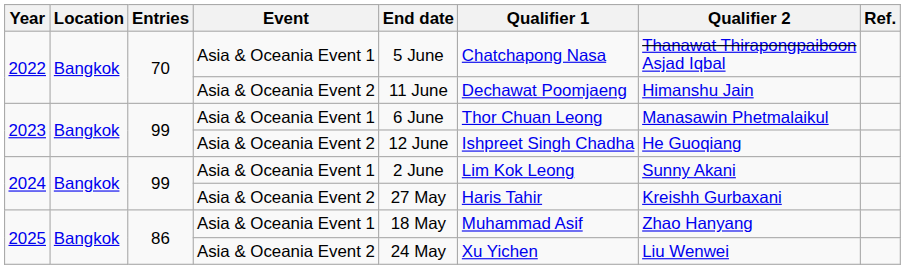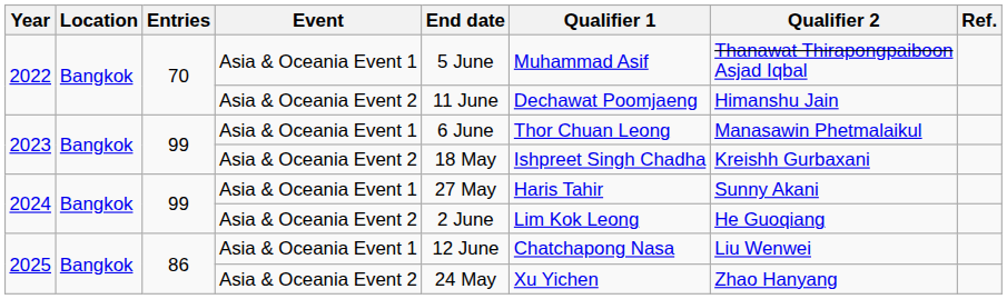2022 / Asia & Oceania Event 1 | Qualifier 1: Chatchapong Nasa -> Muhammad Asif
2023 / Asia & Oceania Event 2 | End date: 12 June -> 18 May
2023 / Asia & Oceania Event 2 | Qualifier 2: He Guoqiang -> Kreishh Gurbaxani
2024 / Asia & Oceania Event 1 | End date: 2 June -> 27 May
2024 / Asia & Oceania Event 1 | Qualifier 1: Lim Kok Leong -> Haris Tahir
2024 / Asia & Oceania Event 2 | End date: 27 May -> 2 June
2024 / Asia & Oceania Event 2 | Qualifier 1: Haris Tahir -> Lim Kok Leong
2024 / Asia & Oceania Event 2 | Qualifier 2: Kreishh Gurbaxani -> He Guoqiang
2025 / Asia & Oceania Event 1 | End date: 18 May -> 12 June
2025 / Asia & Oceania Event 1 | Qualifier 1: Muhammad Asif -> Chatchapong Nasa
2025 / Asia & Oceania Event 1 | Qualifier 2: Zhao Hanyang -> Liu Wenwei
2025 / Asia & Oceania Event 2 | Qualifier 2: Liu Wenwei -> Zhao Hanyang
